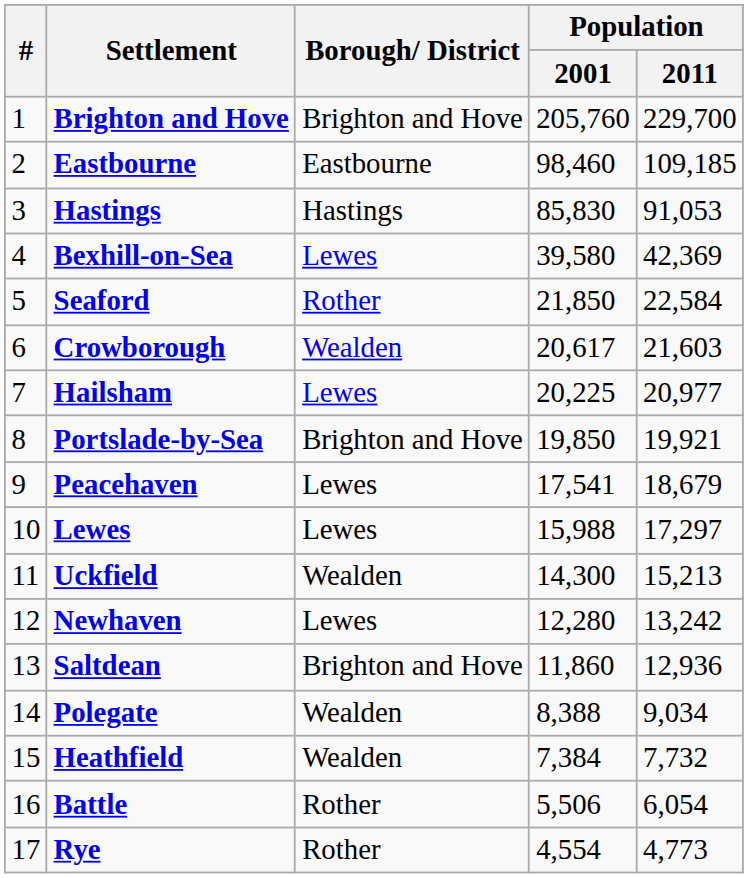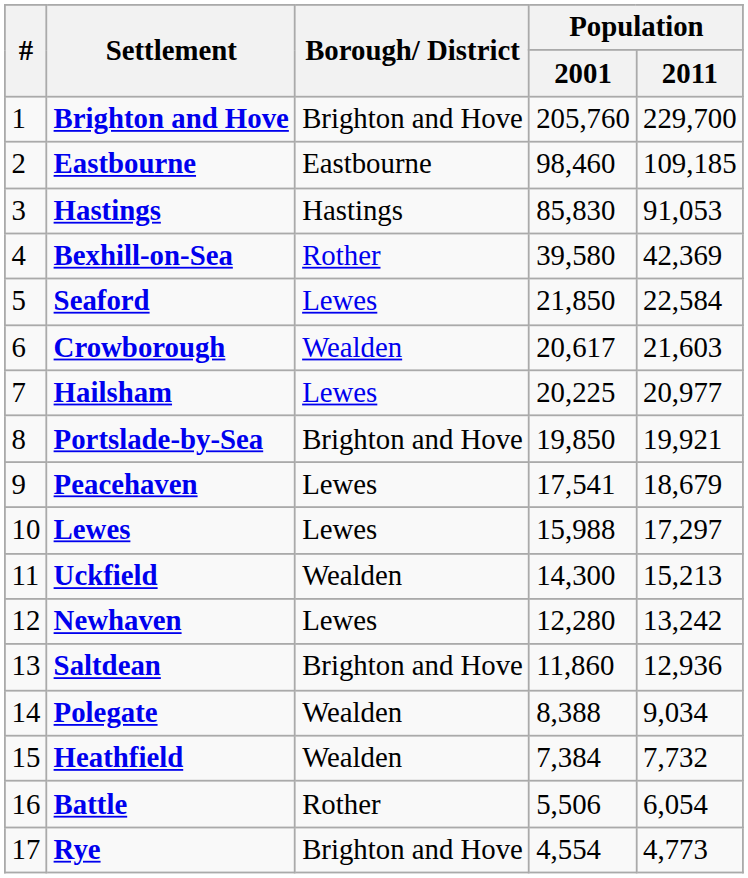Bexhill-on-Sea | Borough/ District: Lewes -> Rother
Seaford | Borough/ District: Rother -> Lewes
Rye | Borough/ District: Rother -> Brighton and Hove
